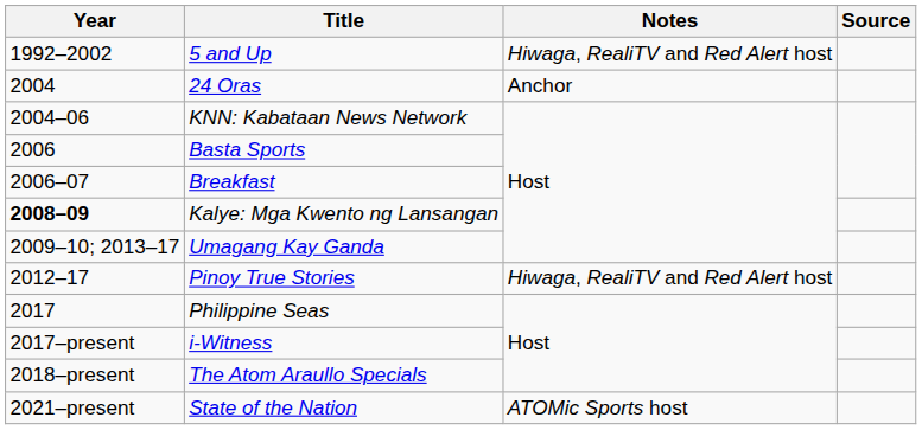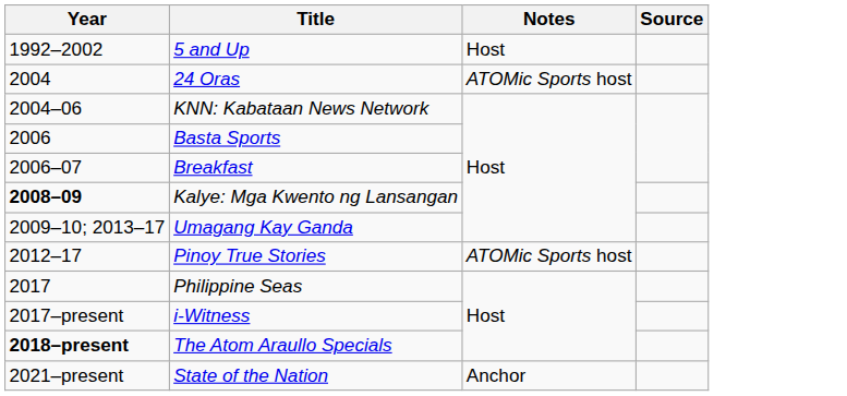5 and Up | Notes: Hiwaga, RealiTV and Red Alert host -> Host
24 Oras | Notes: Anchor -> ATOMic Sports host
Pinoy True Stories | Notes: Hiwaga, RealiTV and Red Alert host -> ATOMic Sports host
The Atom Araullo Specials | Year: normal -> bold
State of the Nation | Notes: ATOMic Sports host -> Anchor
